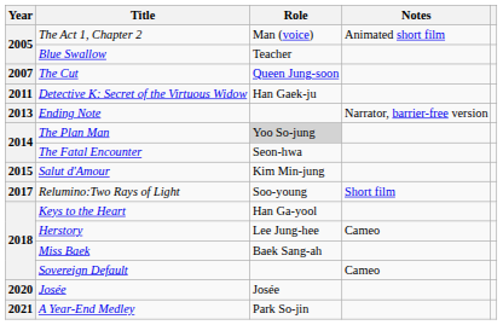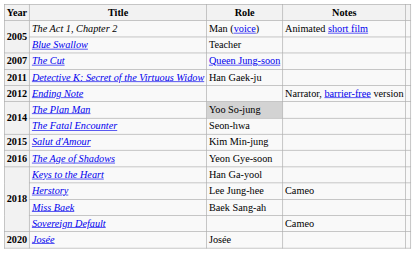Ending Note | Year: 2013 -> 2012
+ row: 2016 | The Age of Shadows | Yeon Gye-soon
- row: 2017 | Relumino:Two Rays of Light | Soo-young | Short film
- row: 2021 | A Year-End Medley | Park So-jin
